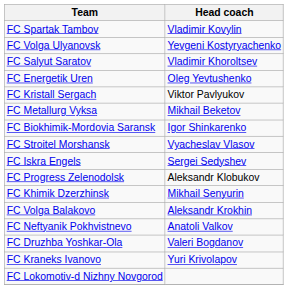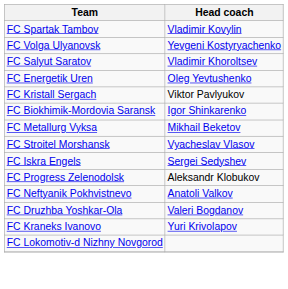rows swapped: FC Metallurg Vyksa <-> FC Biokhimik-Mordovia Saransk
- row: FC Khimik Dzerzhinsk | Mikhail Senyurin
- row: FC Volga Balakovo | Aleksandr Krokhin
